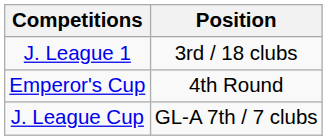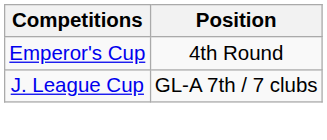- row: J. League 1 | 3rd / 18 clubs
